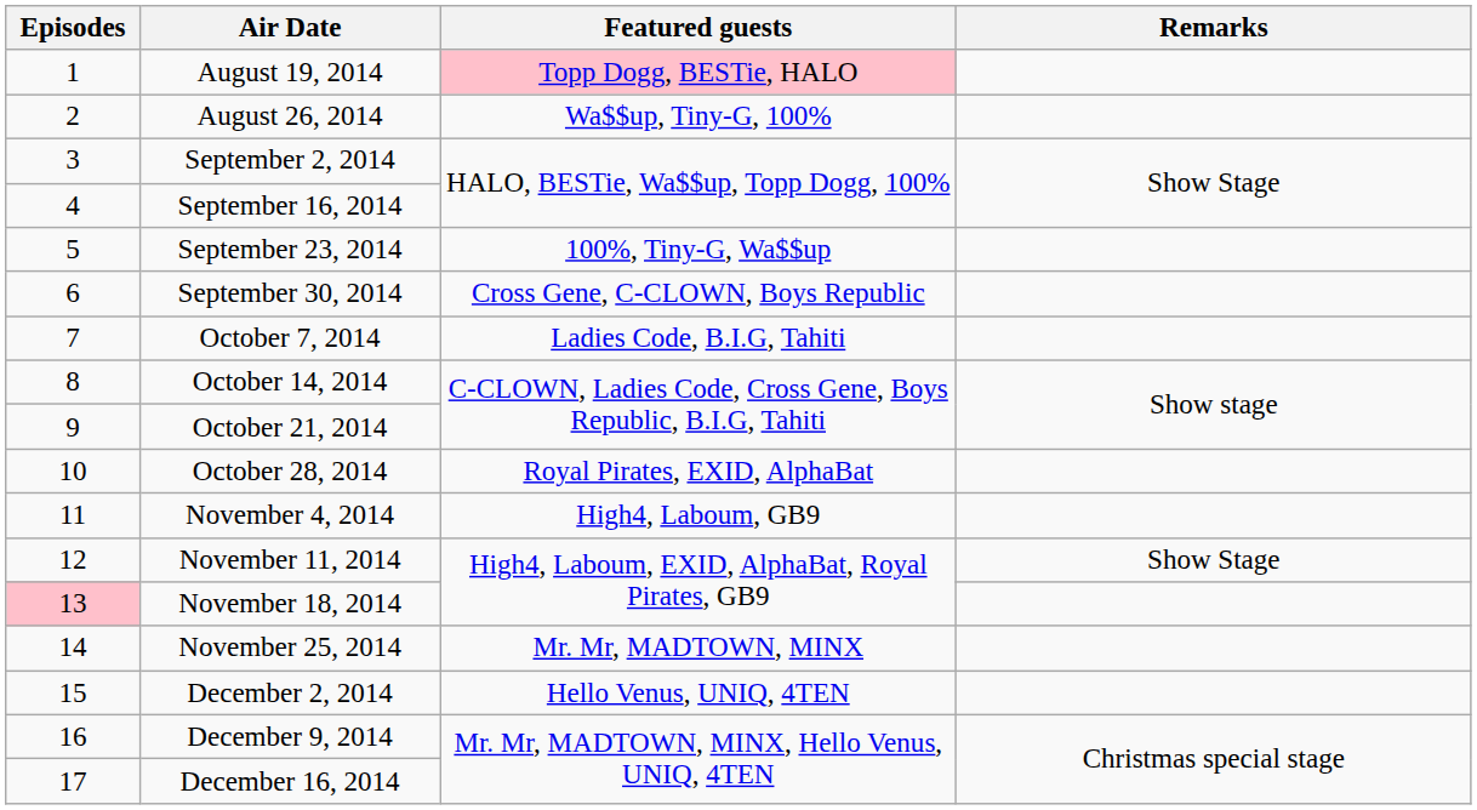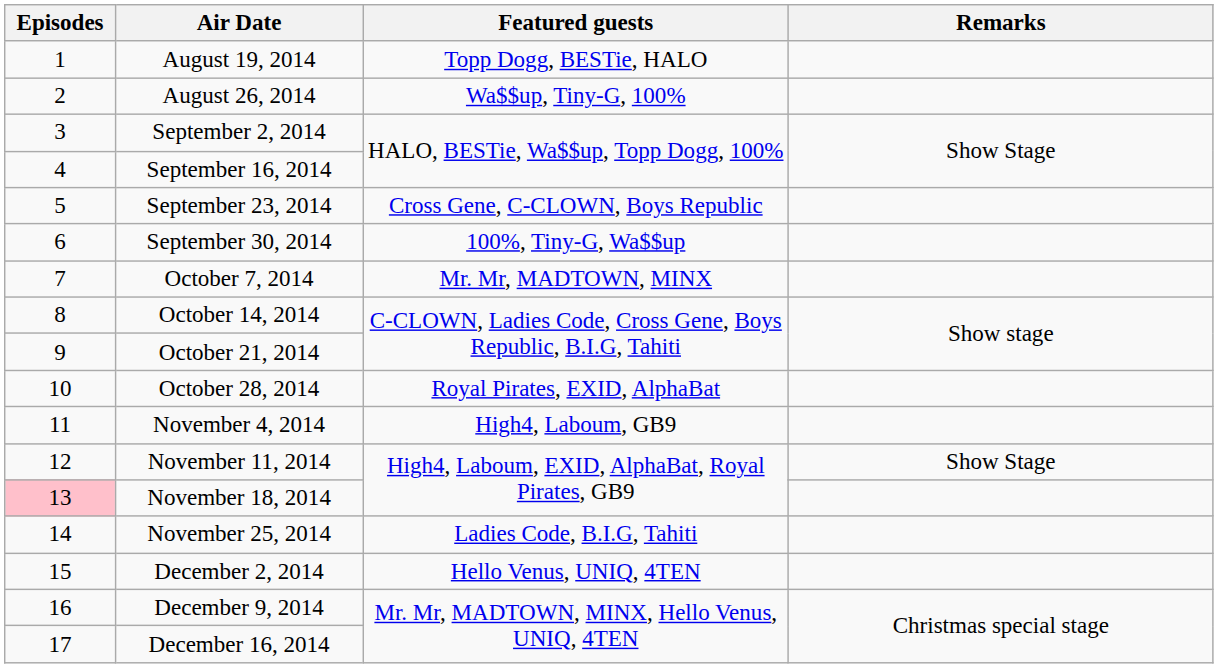August 19, 2014 | Featured guests: pink background -> no background
September 23, 2014 | Featured guests: 100%, Tiny-G, Wa$$up -> Cross Gene, C-CLOWN, Boys Republic
September 30, 2014 | Featured guests: Cross Gene, C-CLOWN, Boys Republic -> 100%, Tiny-G, Wa$$up
October 7, 2014 | Featured guests: Ladies Code, B.I.G, Tahiti -> Mr. Mr, MADTOWN, MINX
November 25, 2014 | Featured guests: Mr. Mr, MADTOWN, MINX -> Ladies Code, B.I.G, Tahiti
